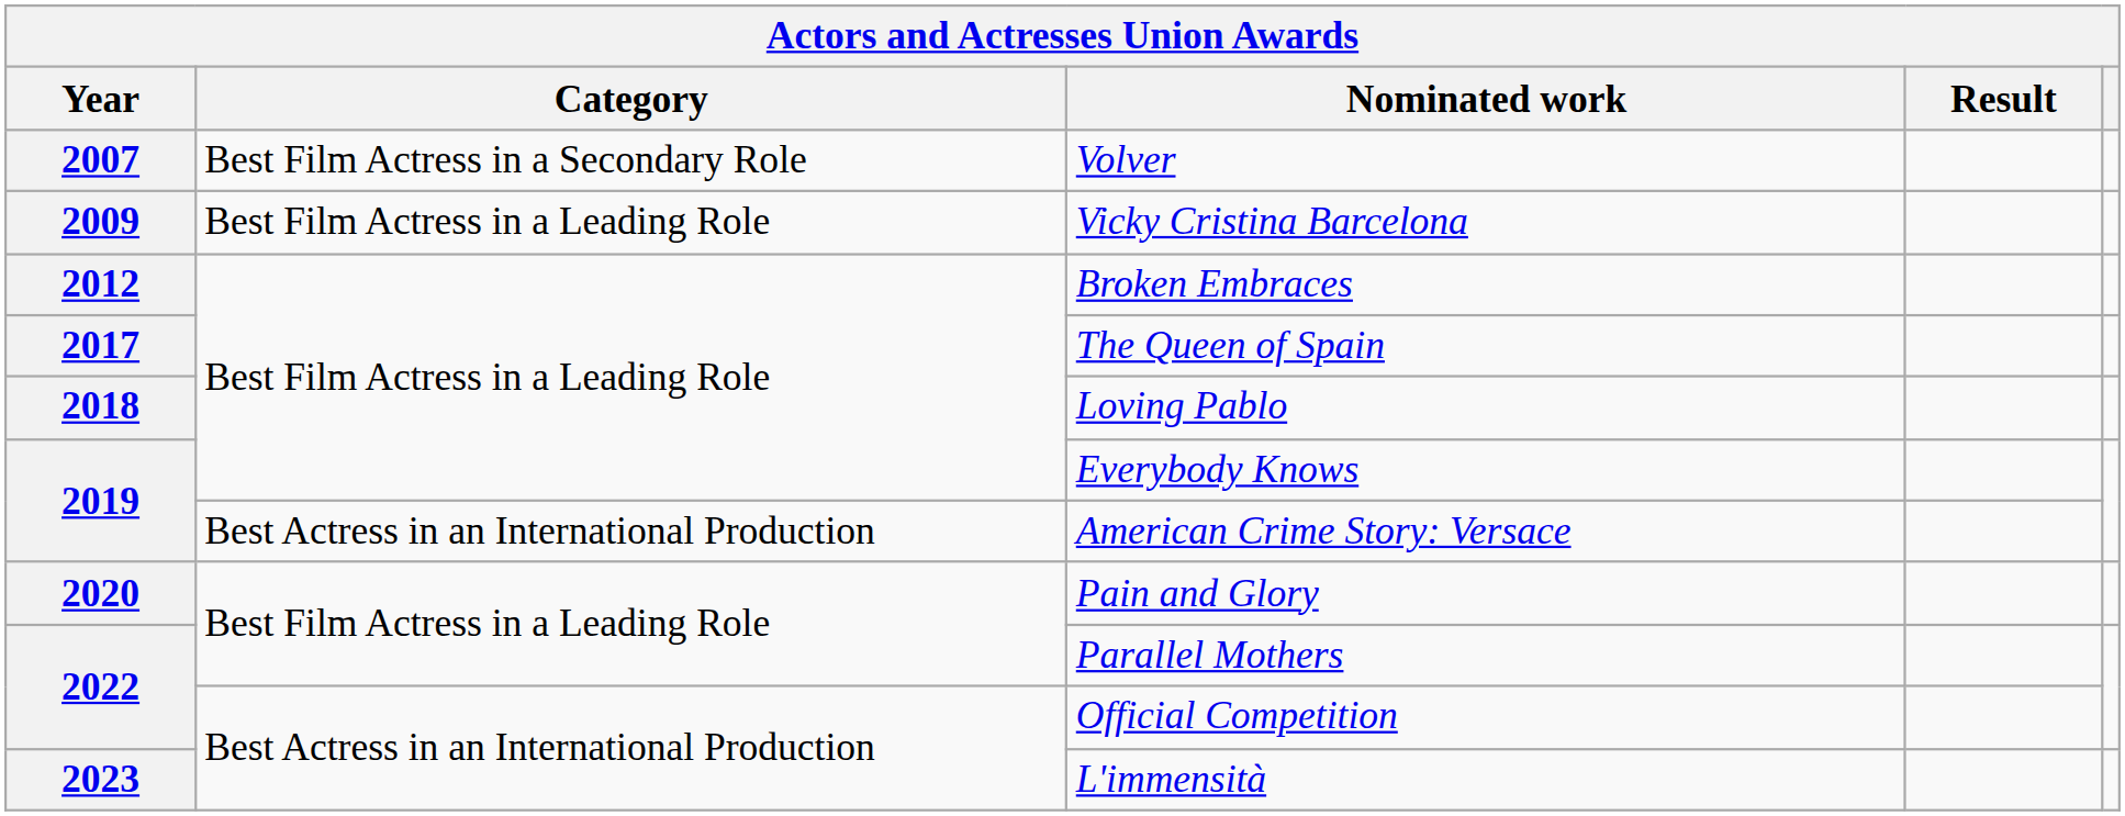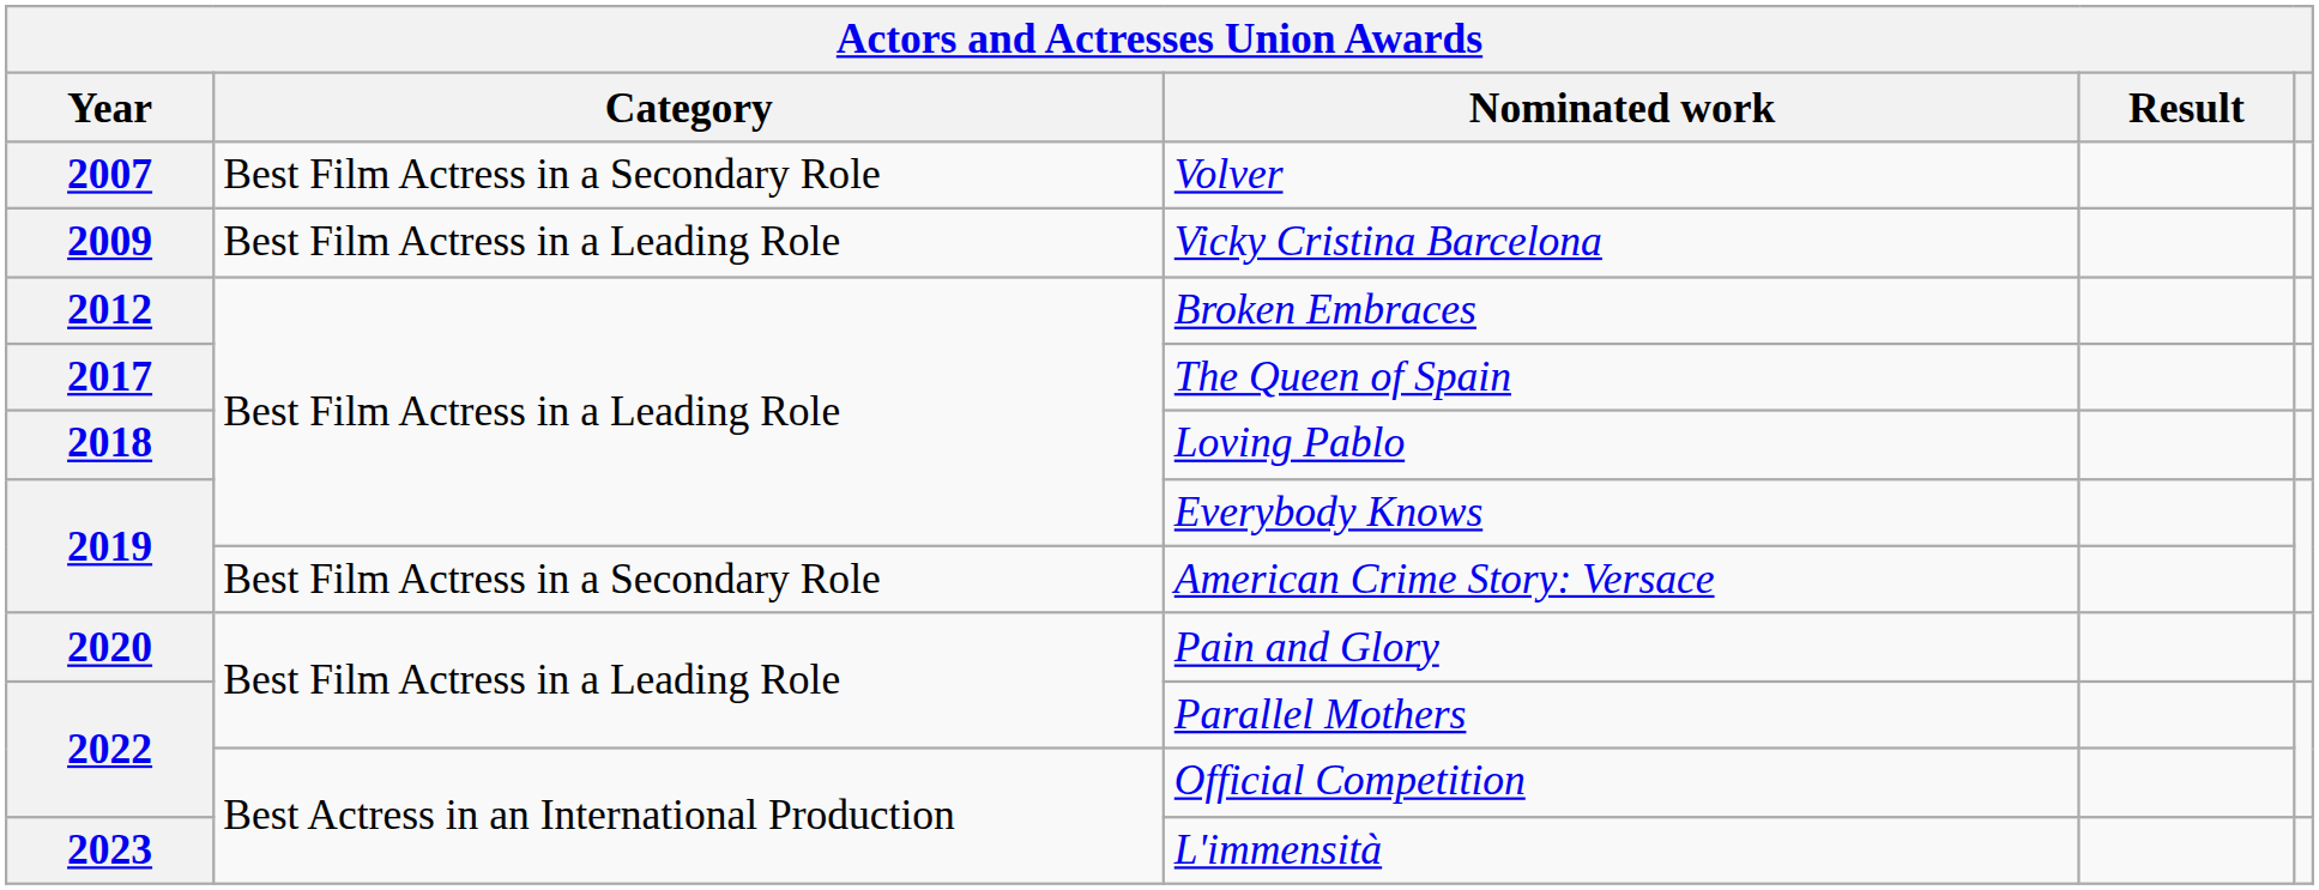American Crime Story: Versace | Category: Best Actress in an International Production -> Best Film Actress in a Secondary Role
